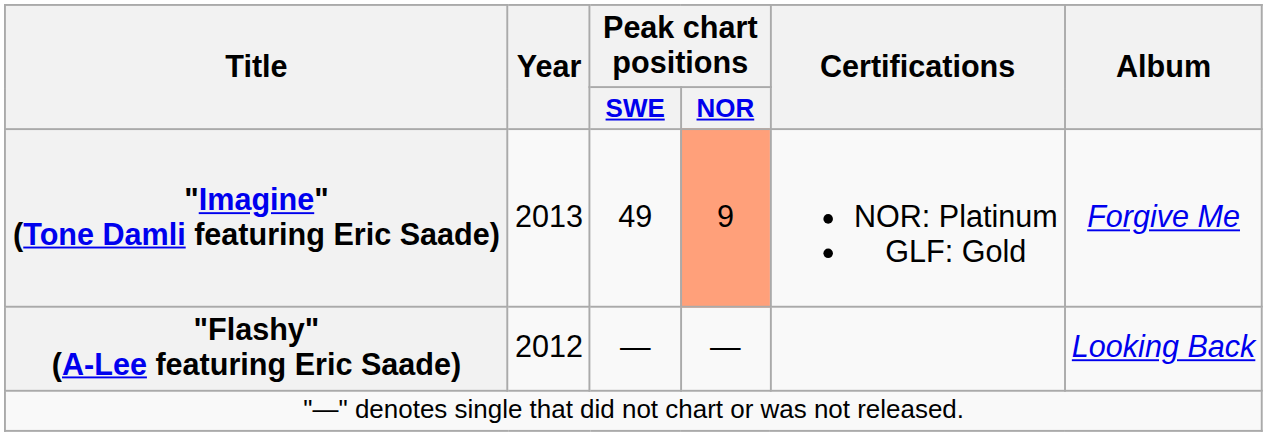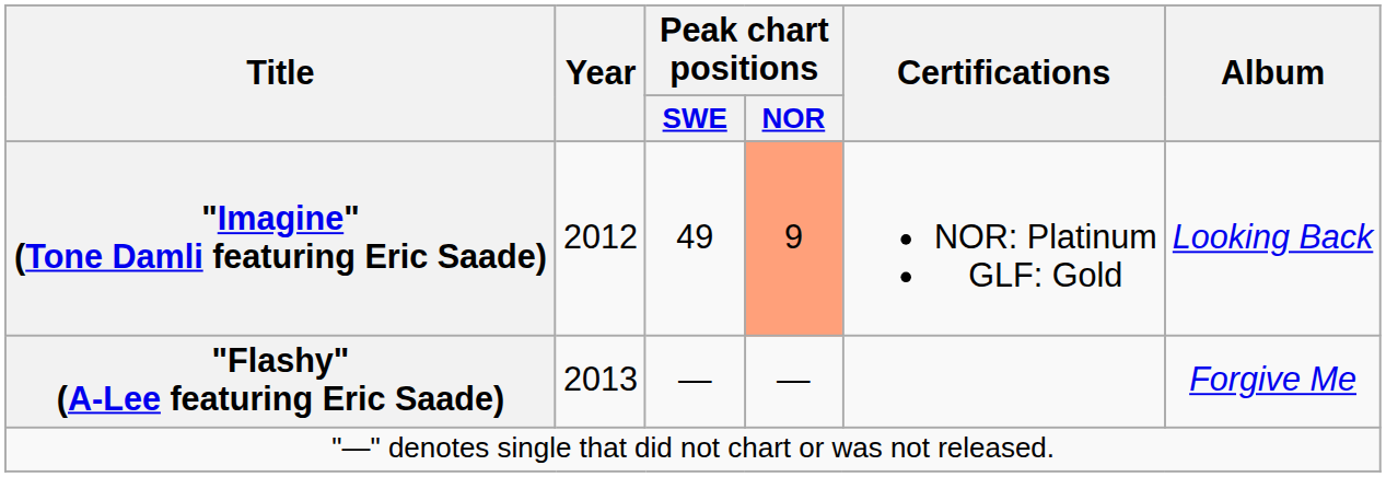"Imagine" (Tone Damli featuring Eric Saade) | Year: 2013 -> 2012
"Imagine" (Tone Damli featuring Eric Saade) | Album: Forgive Me -> Looking Back
"Flashy" (A-Lee featuring Eric Saade) | Year: 2012 -> 2013
"Flashy" (A-Lee featuring Eric Saade) | Album: Looking Back -> Forgive Me
